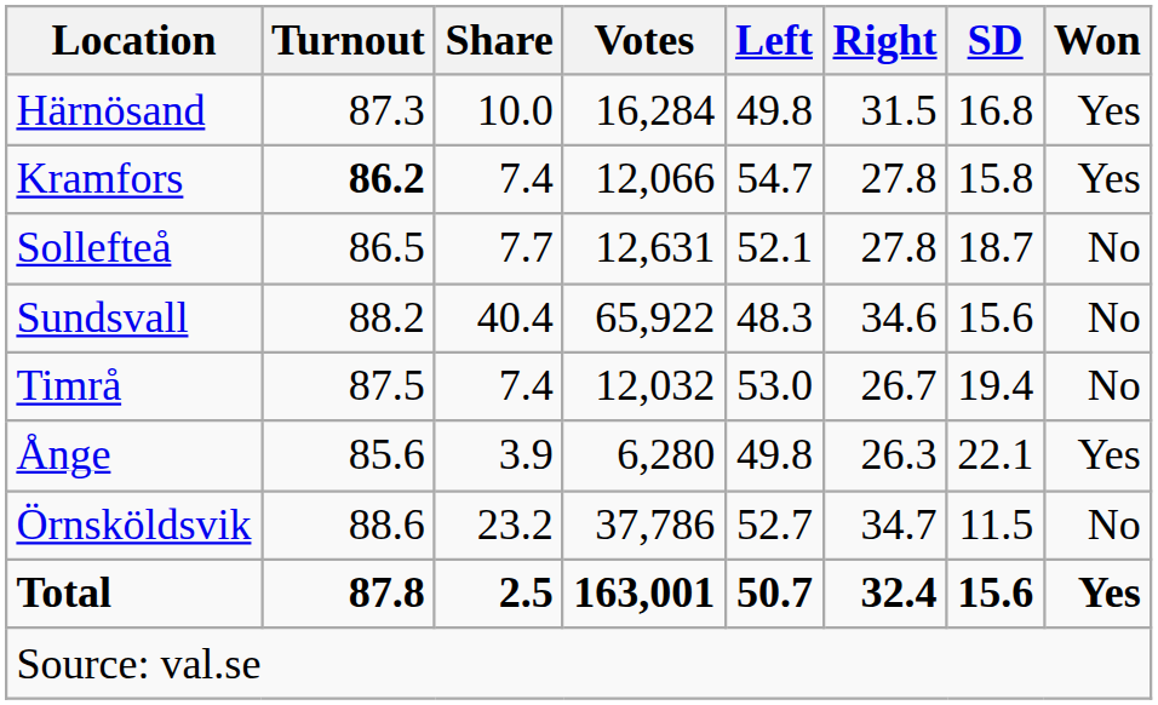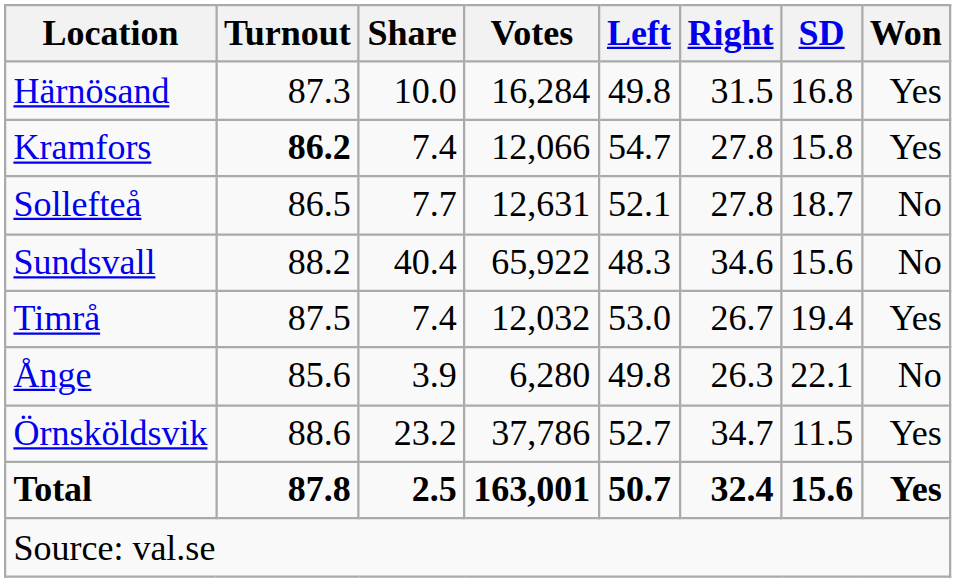Timrå | Won: No -> Yes
Ånge | Won: Yes -> No
Örnsköldsvik | Won: No -> Yes
